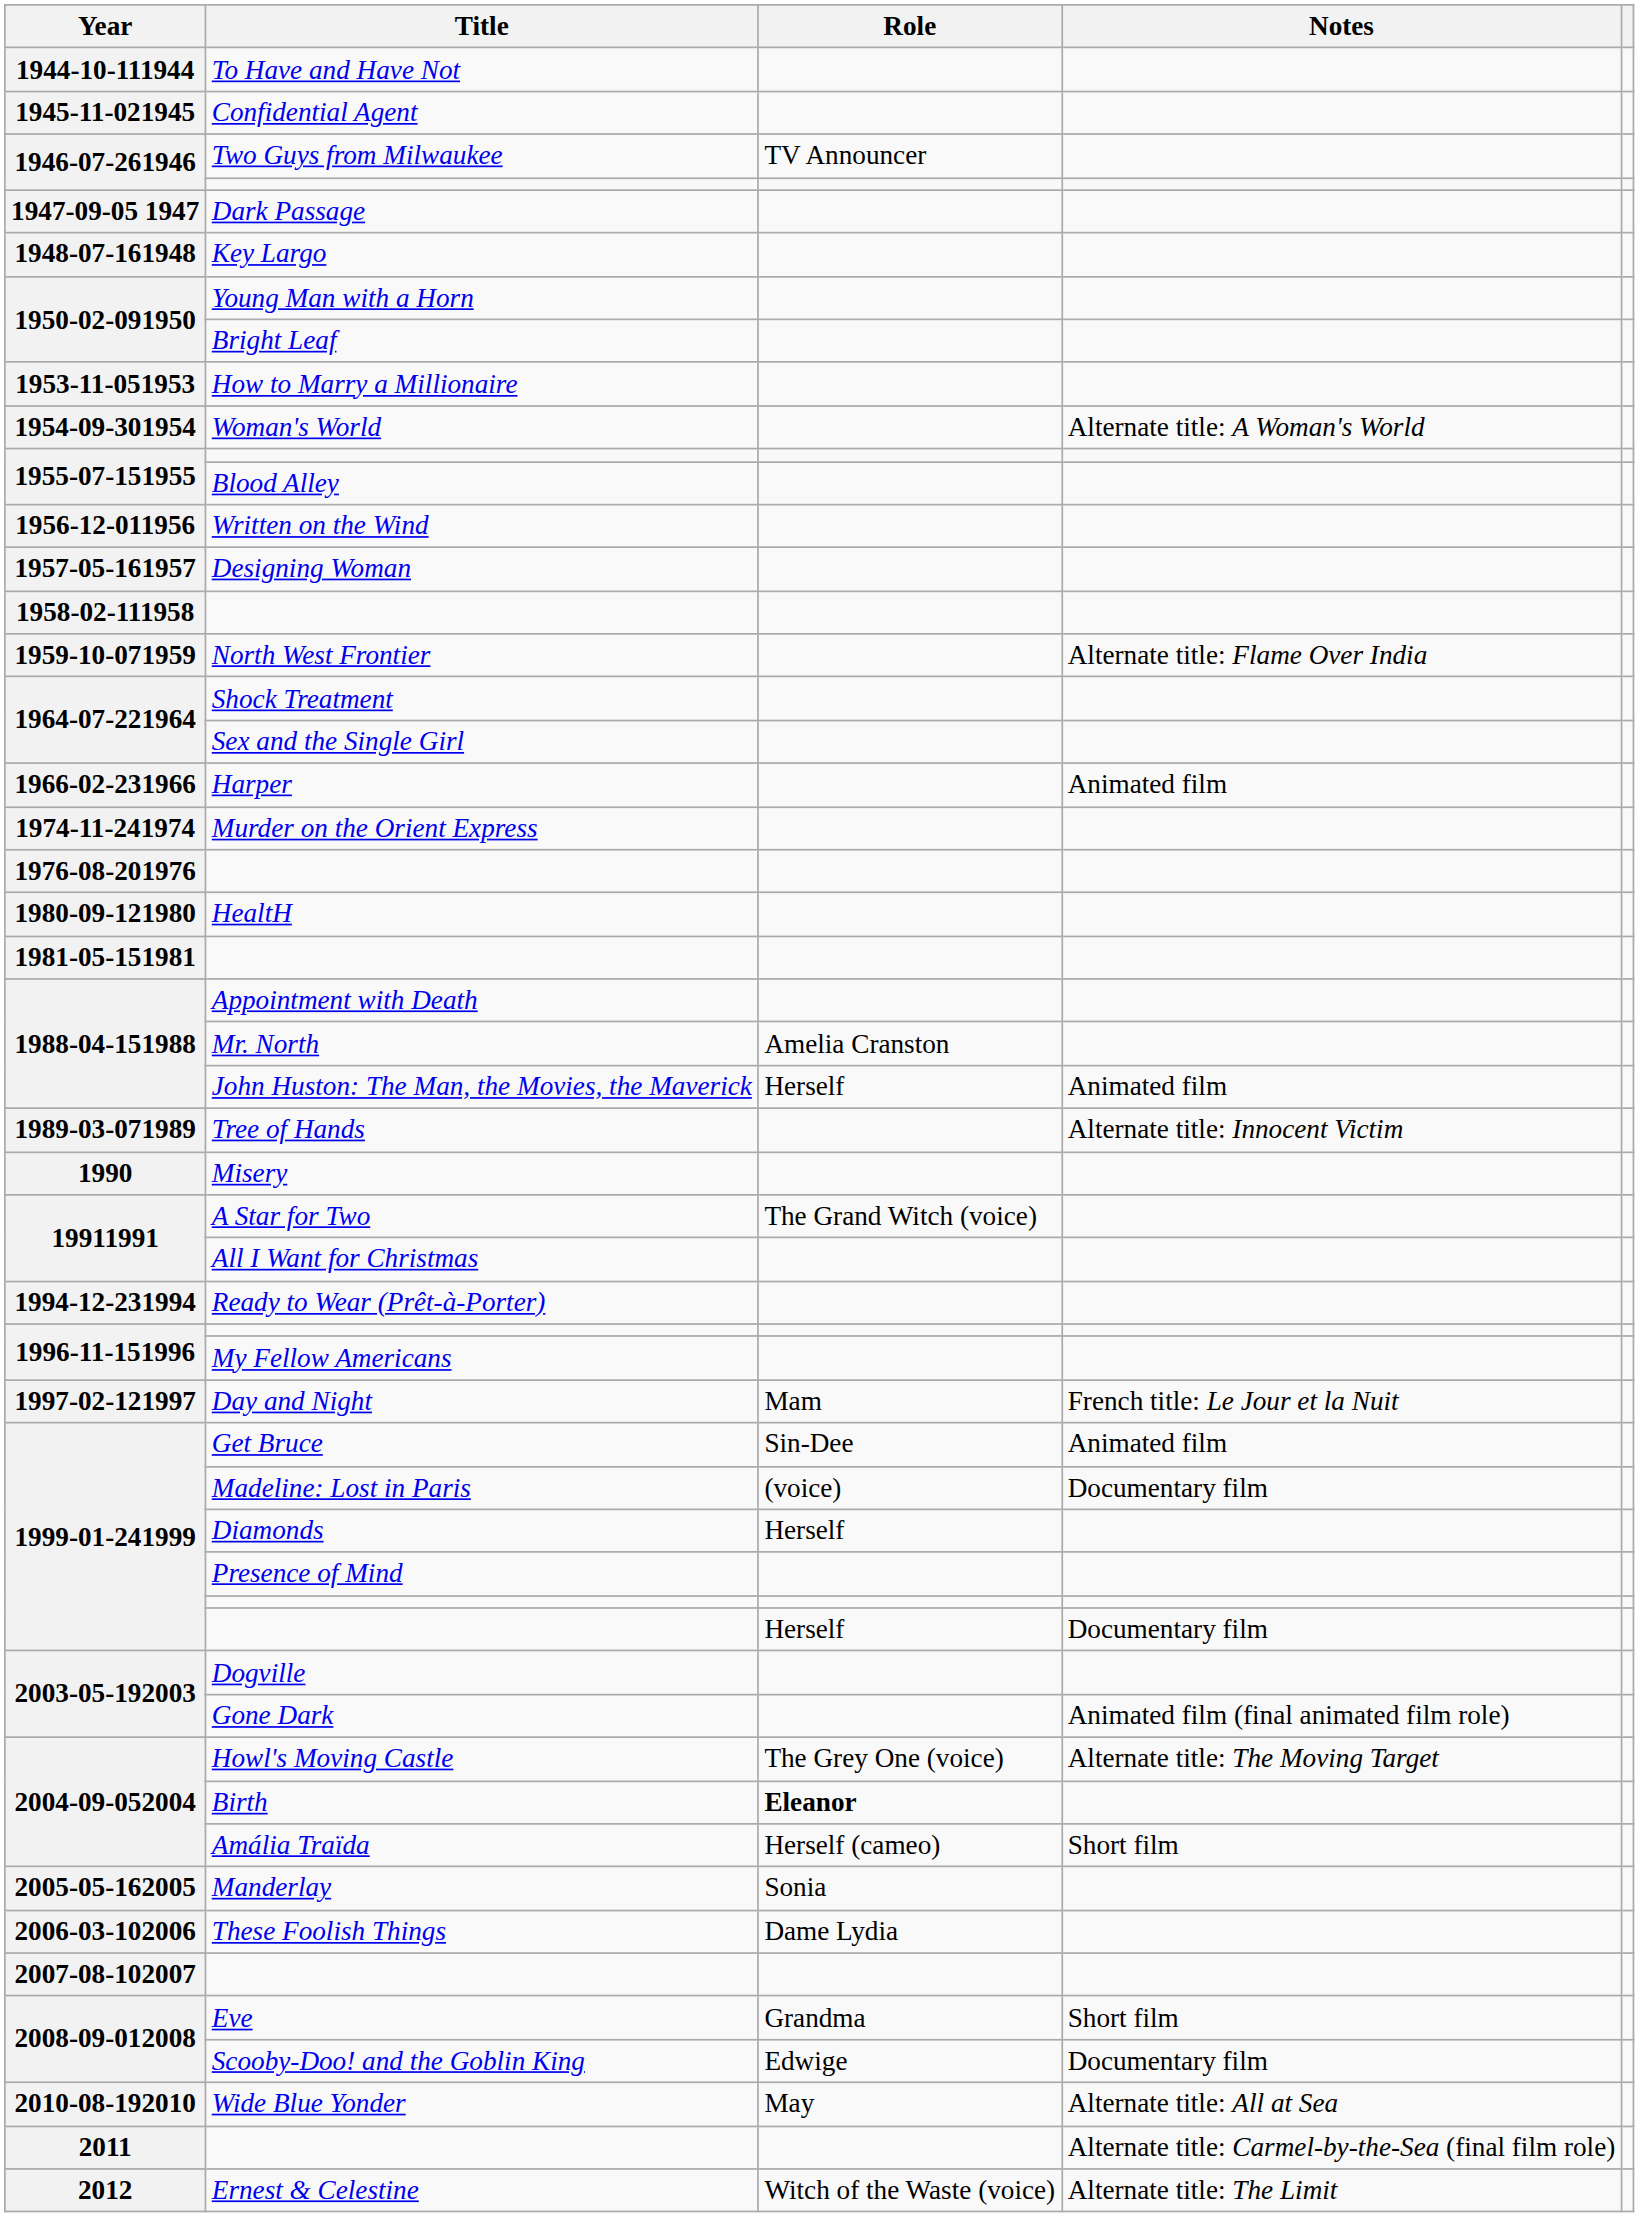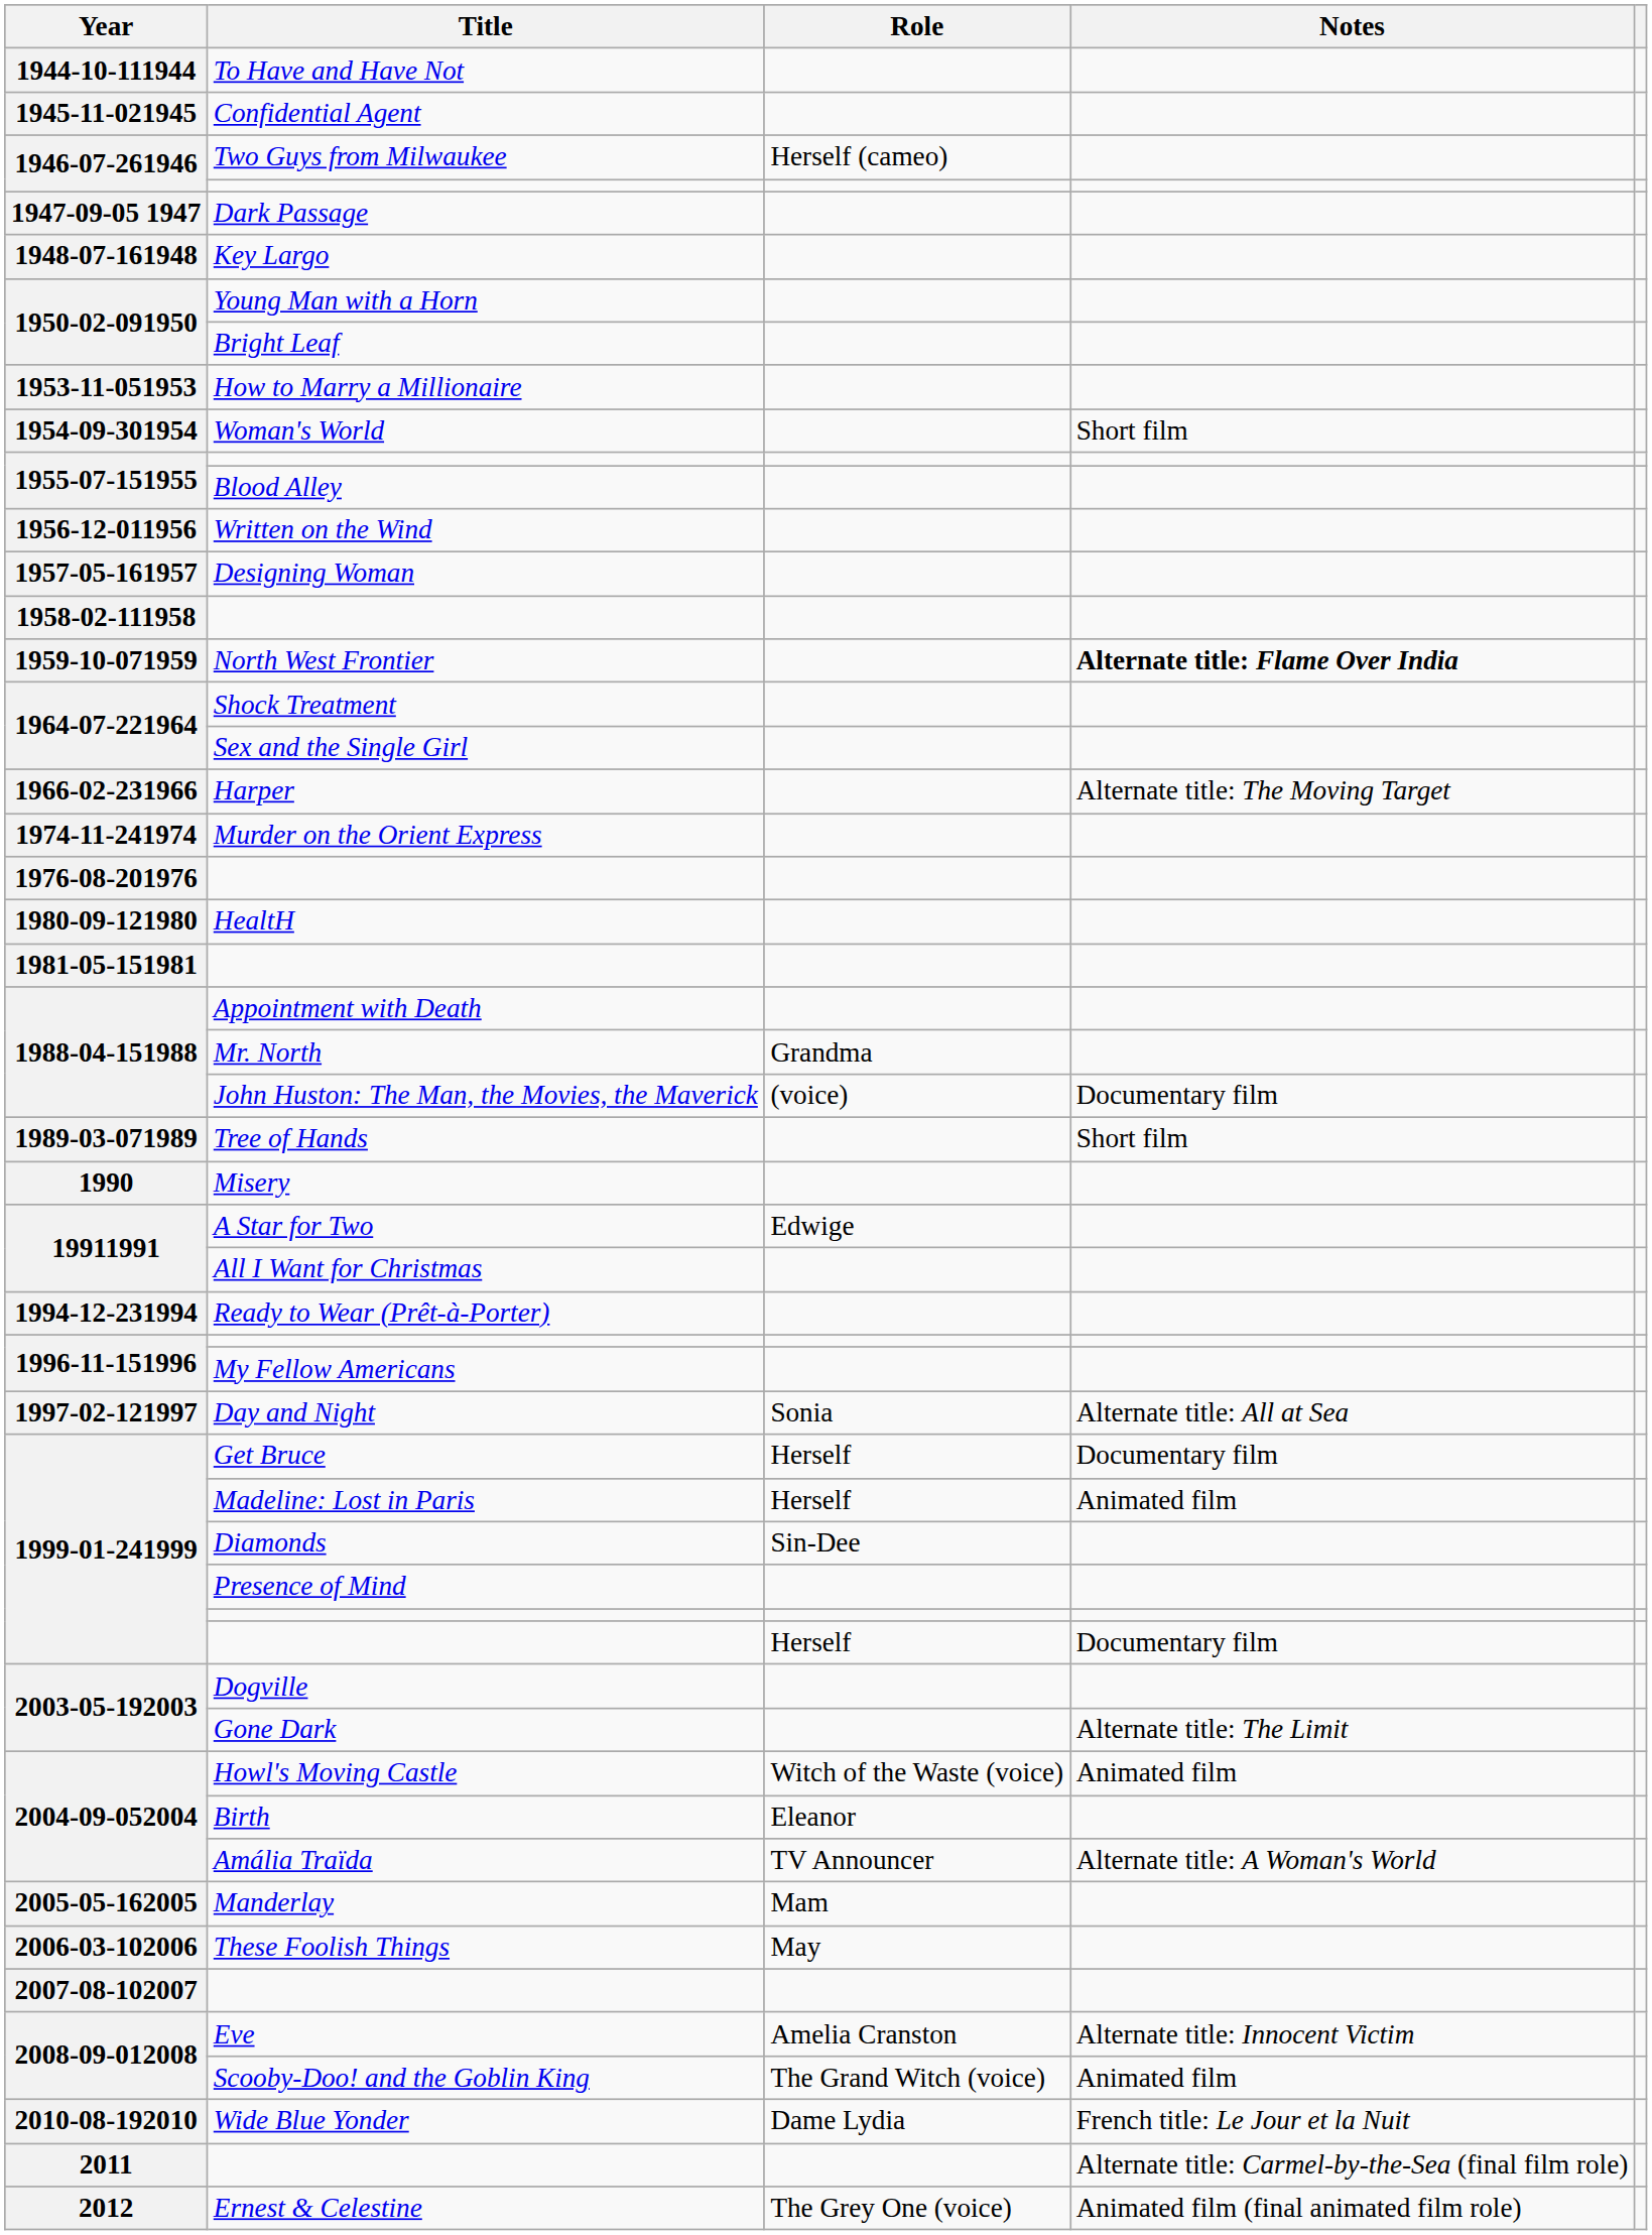Two Guys from Milwaukee | Role: TV Announcer -> Herself (cameo)
Woman's World | Notes: Alternate title: A Woman's World -> Short film
North West Frontier | Notes: normal -> bold
Harper | Notes: Animated film -> Alternate title: The Moving Target
Mr. North | Role: Amelia Cranston -> Grandma
John Huston: The Man, the Movies, the Maverick | Role: Herself -> (voice)
John Huston: The Man, the Movies, the Maverick | Notes: Animated film -> Documentary film
Tree of Hands | Notes: Alternate title: Innocent Victim -> Short film
A Star for Two | Role: The Grand Witch (voice) -> Edwige
Day and Night | Role: Mam -> Sonia
Day and Night | Notes: French title: Le Jour et la Nuit -> Alternate title: All at Sea
Get Bruce | Role: Sin-Dee -> Herself
Get Bruce | Notes: Animated film -> Documentary film
Madeline: Lost in Paris | Role: (voice) -> Herself
Madeline: Lost in Paris | Notes: Documentary film -> Animated film
Diamonds | Role: Herself -> Sin-Dee
Gone Dark | Notes: Animated film (final animated film role) -> Alternate title: The Limit
Howl's Moving Castle | Role: The Grey One (voice) -> Witch of the Waste (voice)
Howl's Moving Castle | Notes: Alternate title: The Moving Target -> Animated film
Birth | Role: bold -> normal
Amália Traïda | Role: Herself (cameo) -> TV Announcer
Amália Traïda | Notes: Short film -> Alternate title: A Woman's World
Manderlay | Role: Sonia -> Mam
These Foolish Things | Role: Dame Lydia -> May
Eve | Role: Grandma -> Amelia Cranston
Eve | Notes: Short film -> Alternate title: Innocent Victim
Scooby-Doo! and the Goblin King | Role: Edwige -> The Grand Witch (voice)
Scooby-Doo! and the Goblin King | Notes: Documentary film -> Animated film
Wide Blue Yonder | Role: May -> Dame Lydia
Wide Blue Yonder | Notes: Alternate title: All at Sea -> French title: Le Jour et la Nuit
Ernest & Celestine | Role: Witch of the Waste (voice) -> The Grey One (voice)
Ernest & Celestine | Notes: Alternate title: The Limit -> Animated film (final animated film role)
